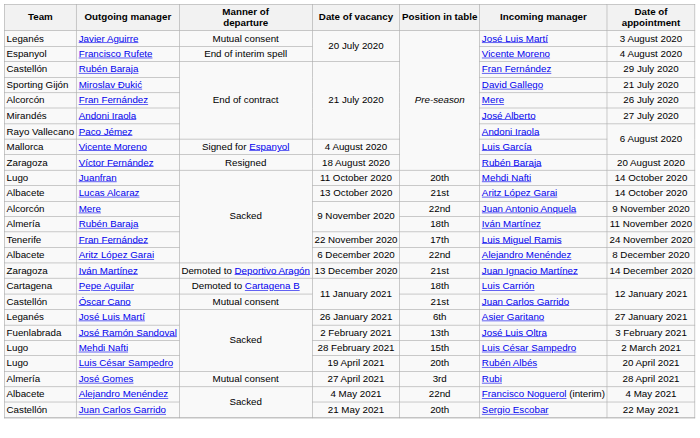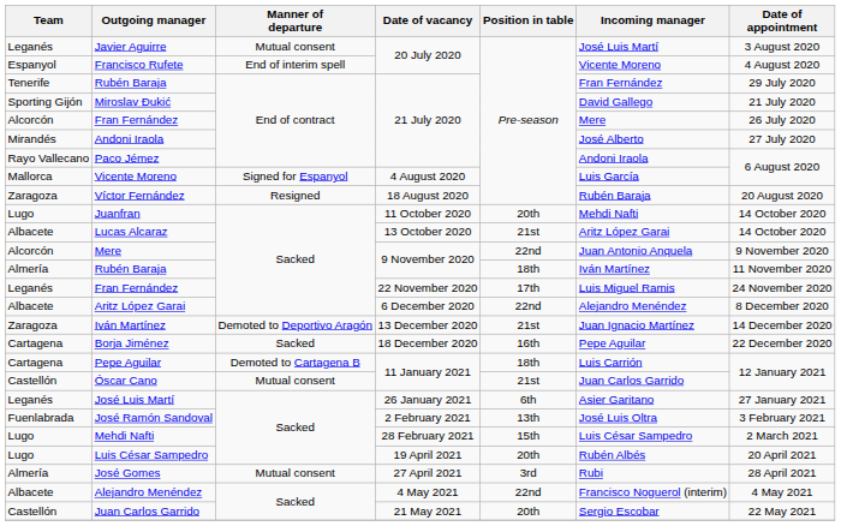Rubén Baraja / 21 July 2020 | Team: Castellón -> Tenerife
Fran Fernández / 22 November 2020 | Team: Tenerife -> Leganés
+ row: Cartagena | Borja Jiménez | Sacked | 18 December 2020 | 16th | Pepe Aguilar | 22 December 2020
